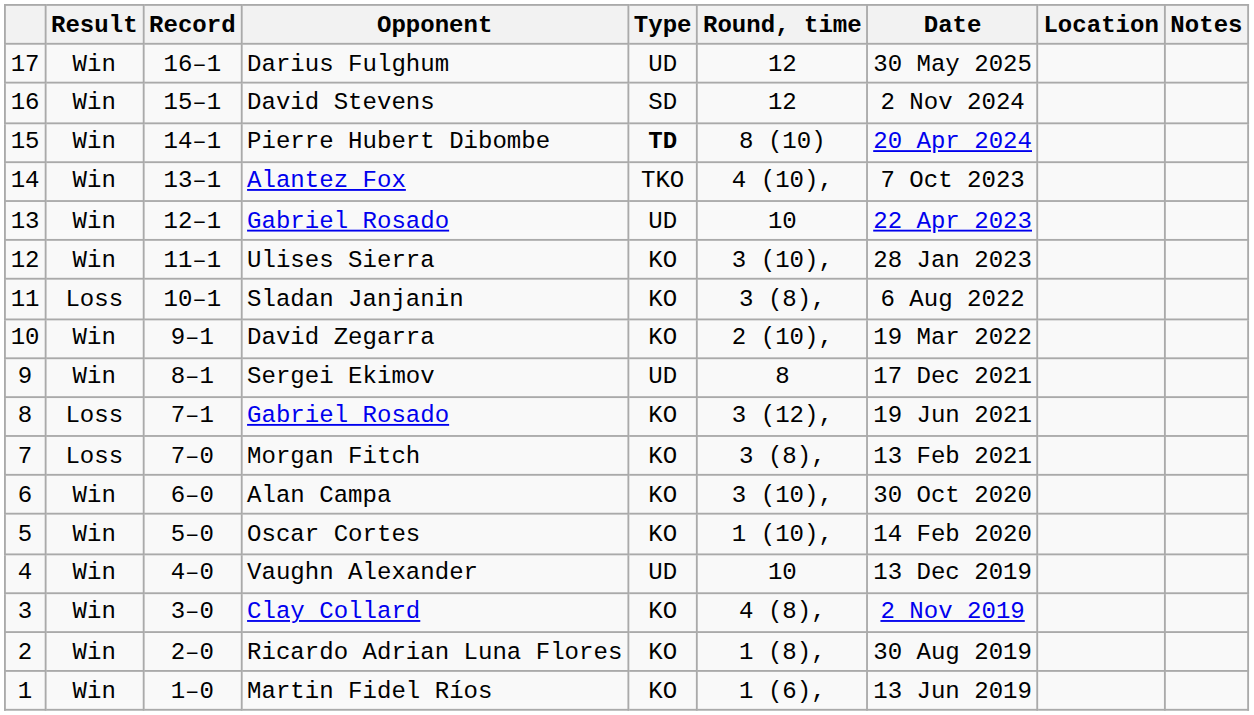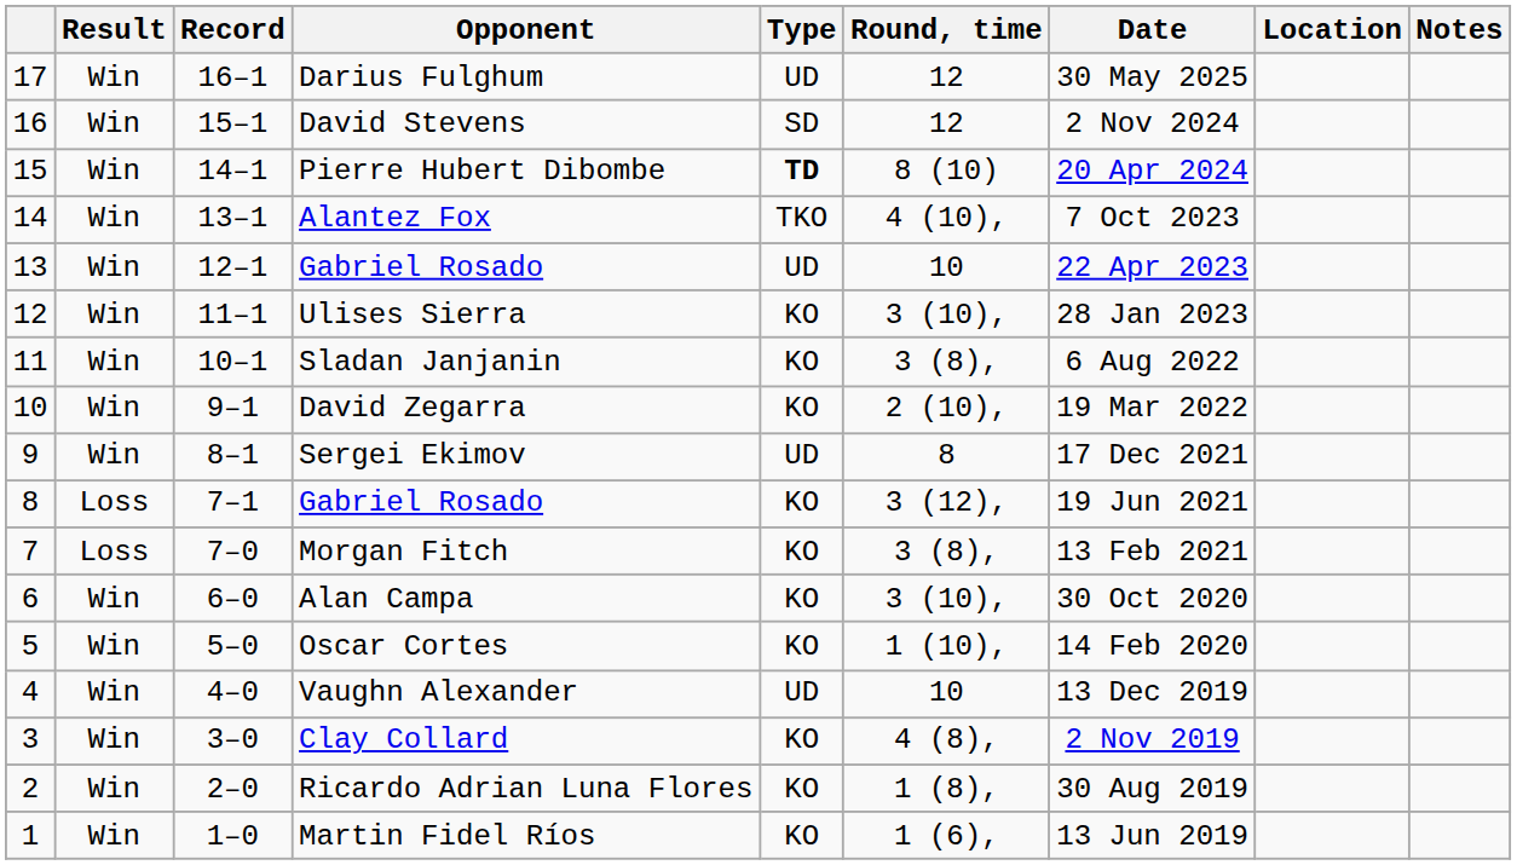Sladan Janjanin | Result: Loss -> Win
